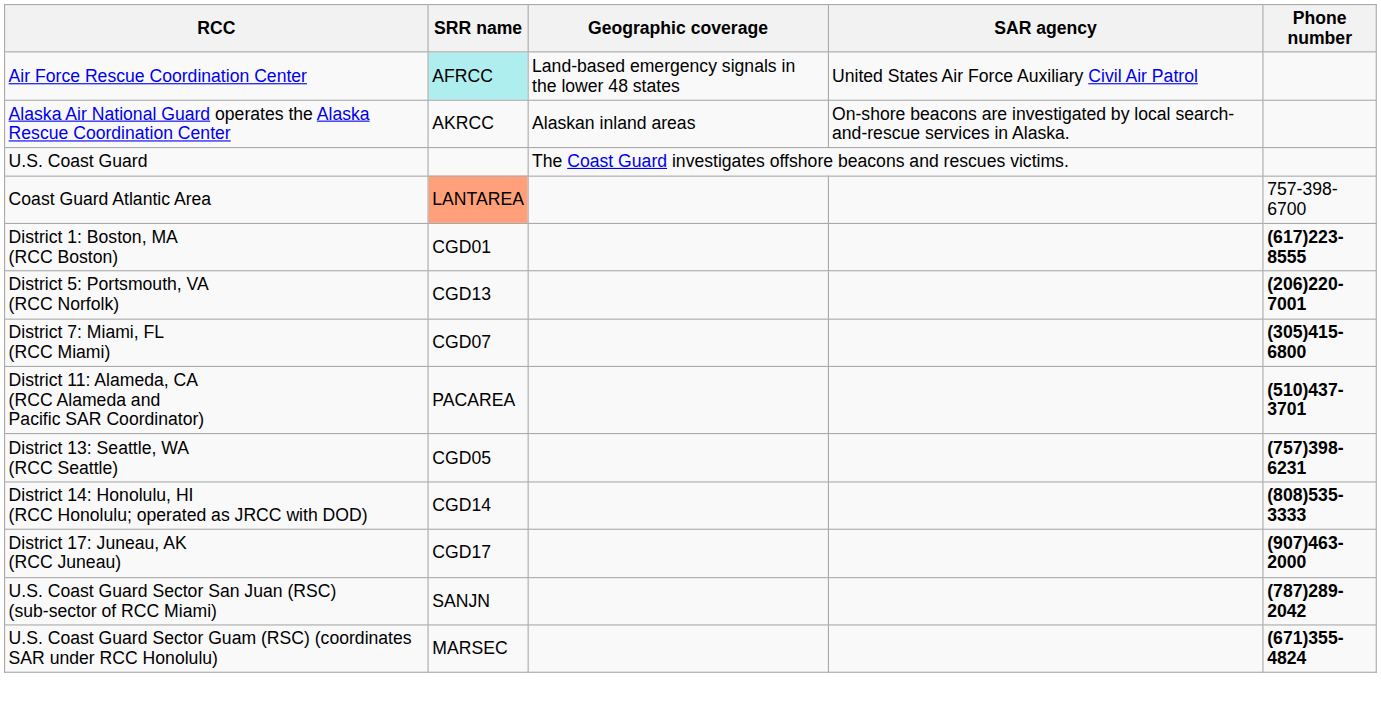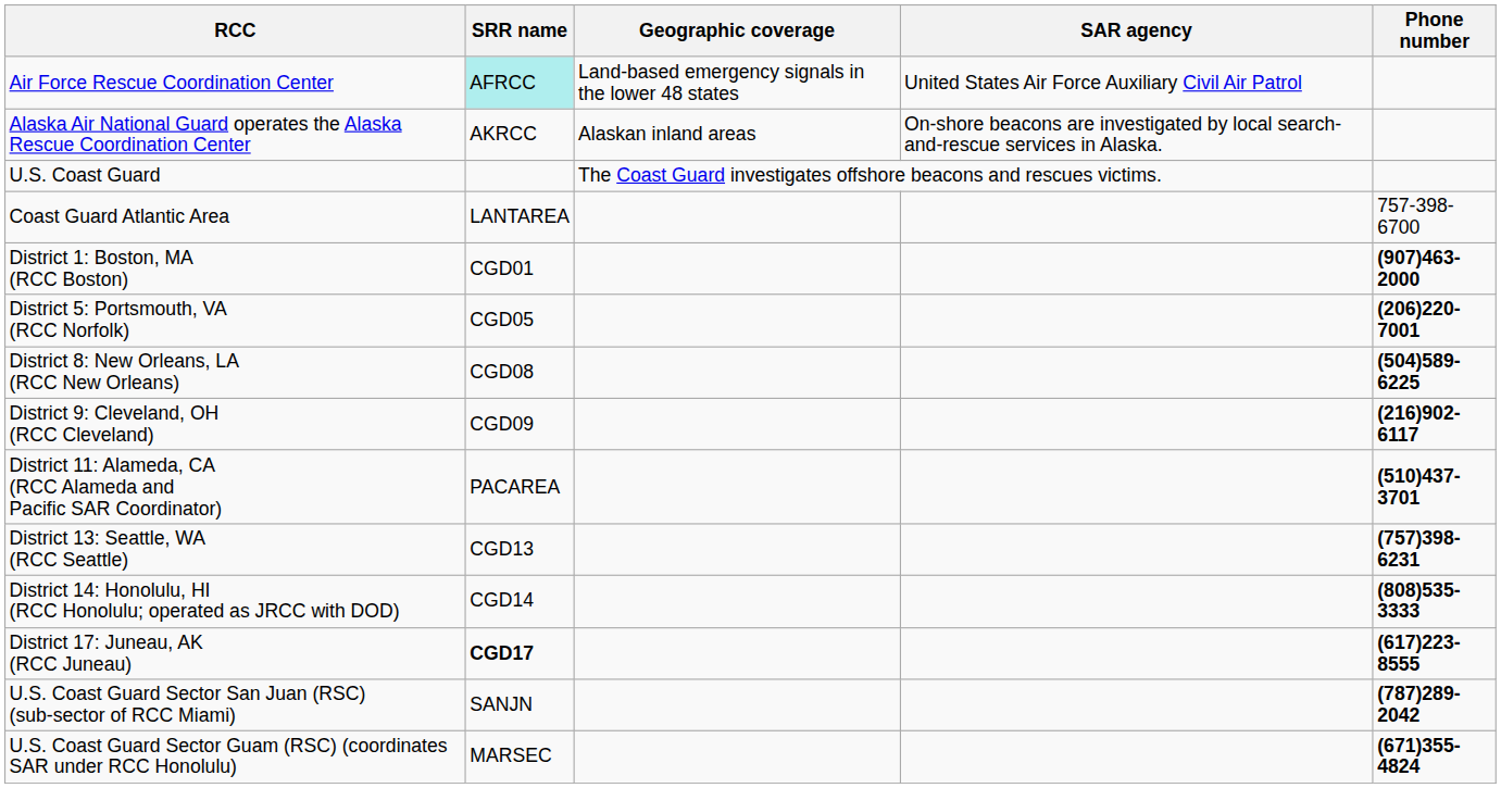Coast Guard Atlantic Area | SRR name: lightsalmon background -> no background
District 1: Boston, MA (RCC Boston) | Phone number: (617)223-8555 -> (907)463-2000
District 5: Portsmouth, VA (RCC Norfolk) | SRR name: CGD13 -> CGD05
- row: District 7: Miami, FL (RCC Miami) | CGD07 | (305)415-6800
+ row: District 8: New Orleans, LA (RCC New Orleans) | CGD08 | (504)589-6225
+ row: District 9: Cleveland, OH (RCC Cleveland) | CGD09 | (216)902-6117
District 13: Seattle, WA (RCC Seattle) | SRR name: CGD05 -> CGD13
District 17: Juneau, AK (RCC Juneau) | SRR name: normal -> bold
District 17: Juneau, AK (RCC Juneau) | Phone number: (907)463-2000 -> (617)223-8555
